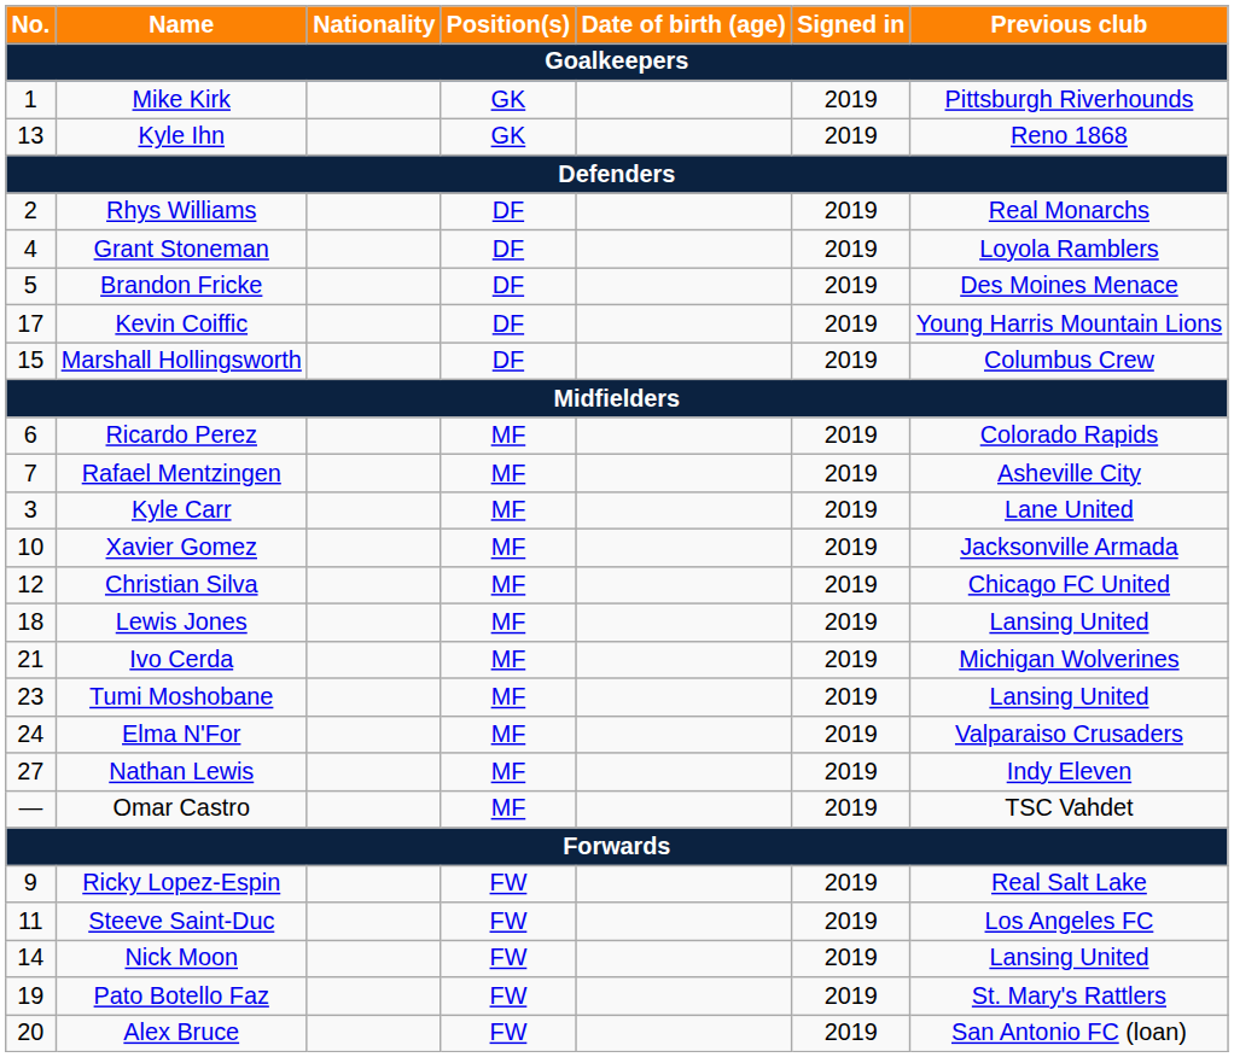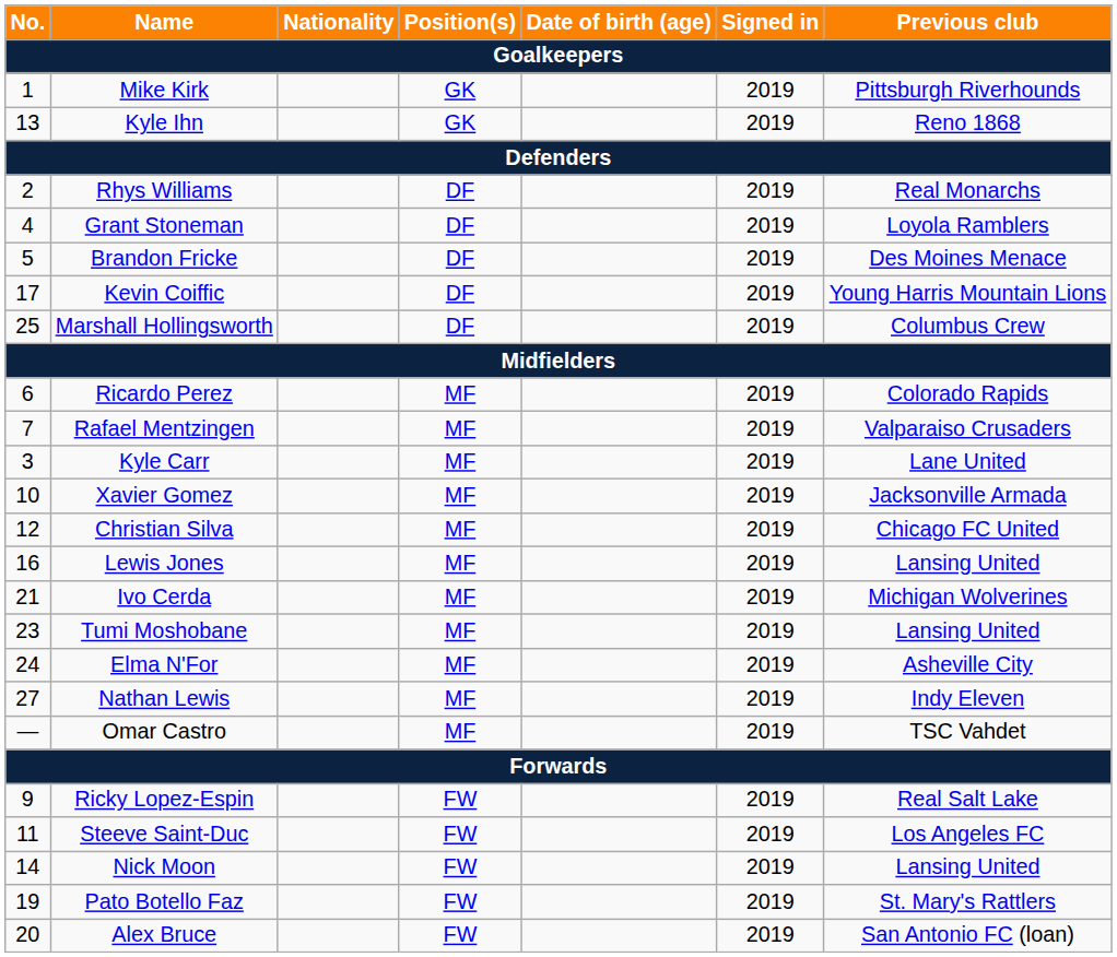Marshall Hollingsworth | No.: 15 -> 25
Rafael Mentzingen | Previous club: Asheville City -> Valparaiso Crusaders
Lewis Jones | No.: 18 -> 16
Elma N'For | Previous club: Valparaiso Crusaders -> Asheville City
